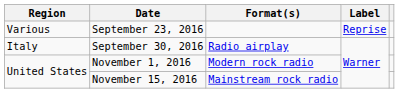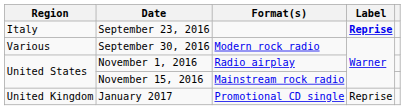September 23, 2016 | Region: Various -> Italy
September 23, 2016 | Label: normal -> bold
September 30, 2016 | Region: Italy -> Various
September 30, 2016 | Format(s): Radio airplay -> Modern rock radio
November 1, 2016 | Format(s): Modern rock radio -> Radio airplay
+ row: United Kingdom | January 2017 | Promotional CD single | Reprise
